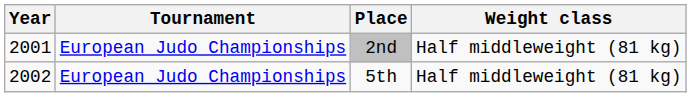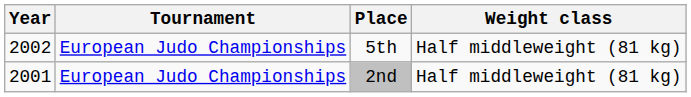rows swapped: 5th <-> 2nd
